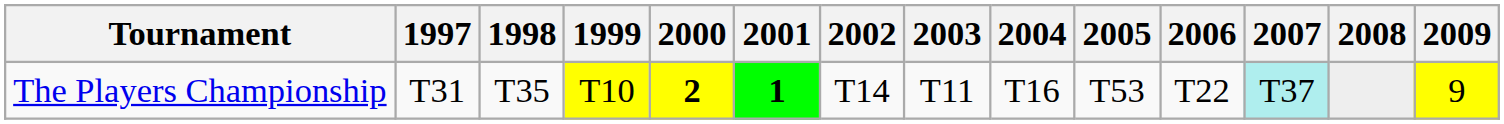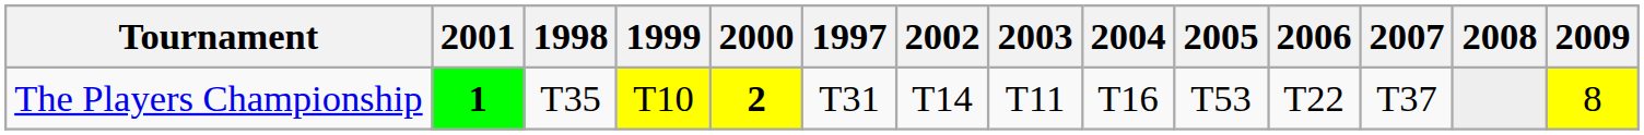columns swapped: 1997 <-> 2001
The Players Championship | 2007: paleturquoise background -> no background
The Players Championship | 2009: 9 -> 8
